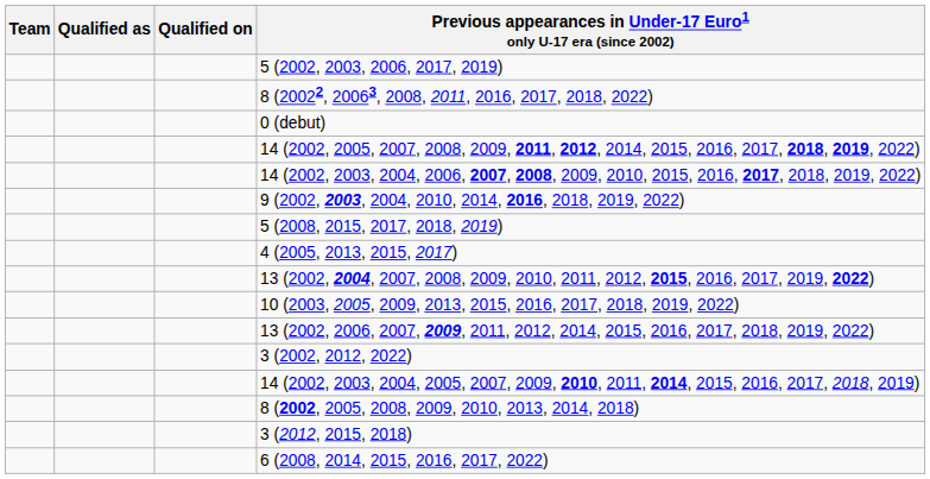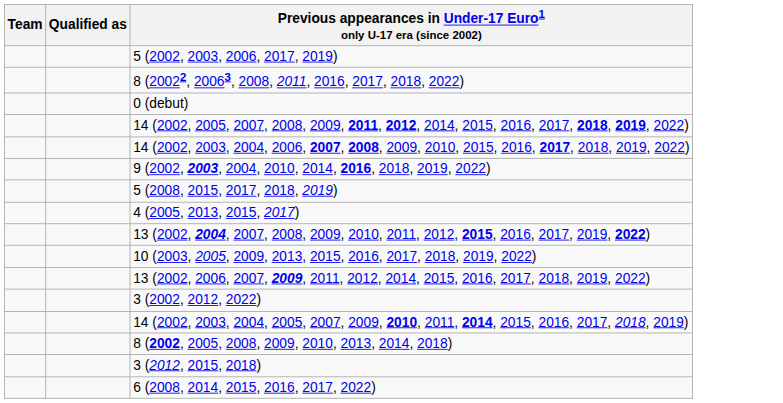- column: Qualified on
